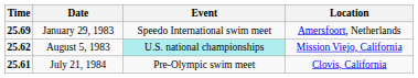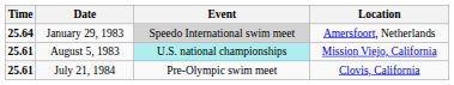January 29, 1983 | Time: 25.69 -> 25.64
January 29, 1983 | Event: no background -> lightgrey background
August 5, 1983 | Time: 25.62 -> 25.61
